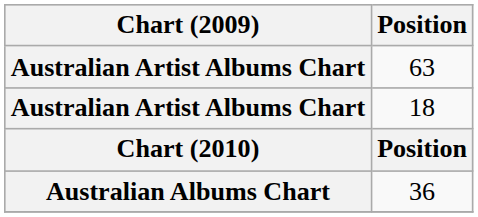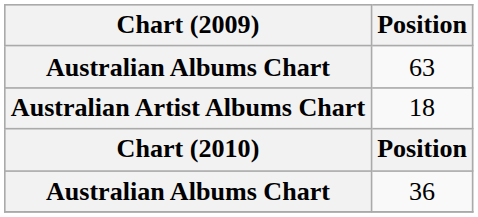63 | Chart (2009): Australian Artist Albums Chart -> Australian Albums Chart
